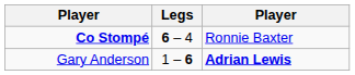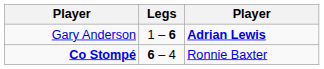rows swapped: Co Stompé <-> Gary Anderson
